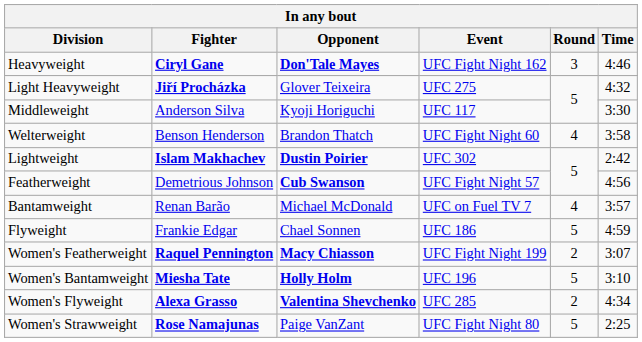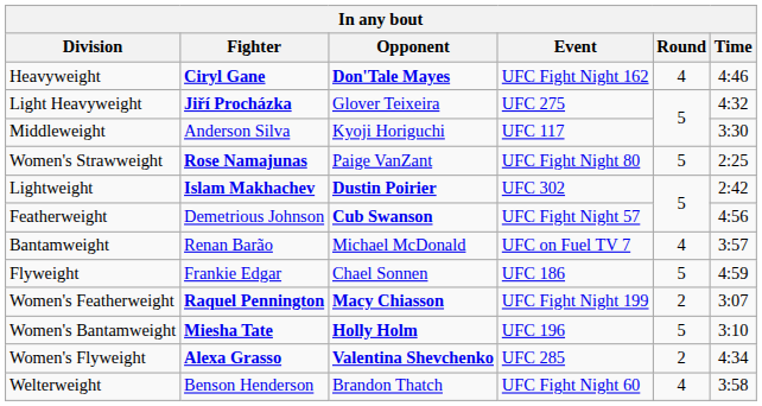Heavyweight | Round: 3 -> 4
rows swapped: Welterweight <-> Women's Strawweight
